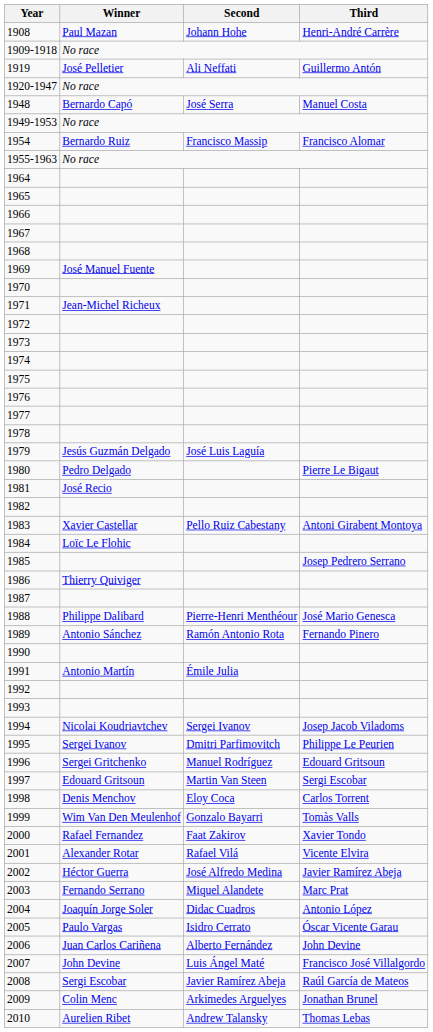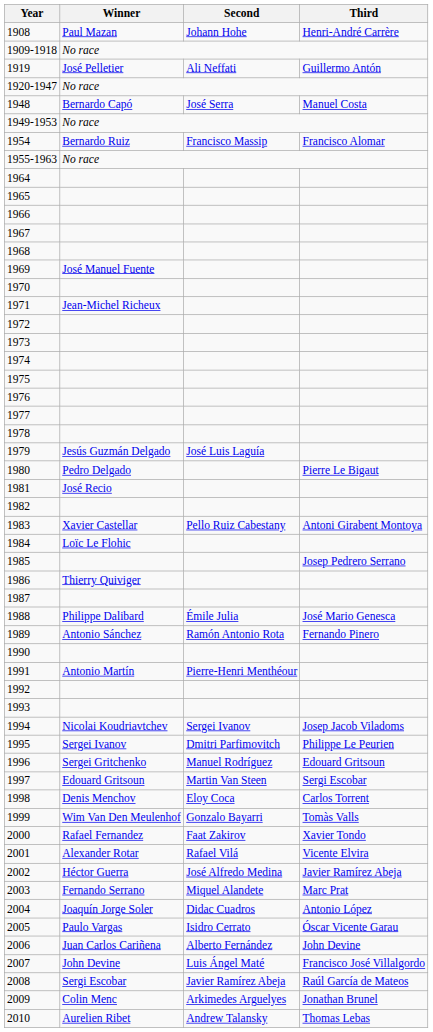1988 | Second: Pierre-Henri Menthéour -> Émile Julia
1991 | Second: Émile Julia -> Pierre-Henri Menthéour
